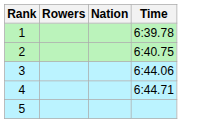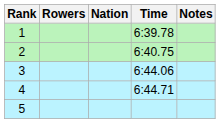+ column: Notes
